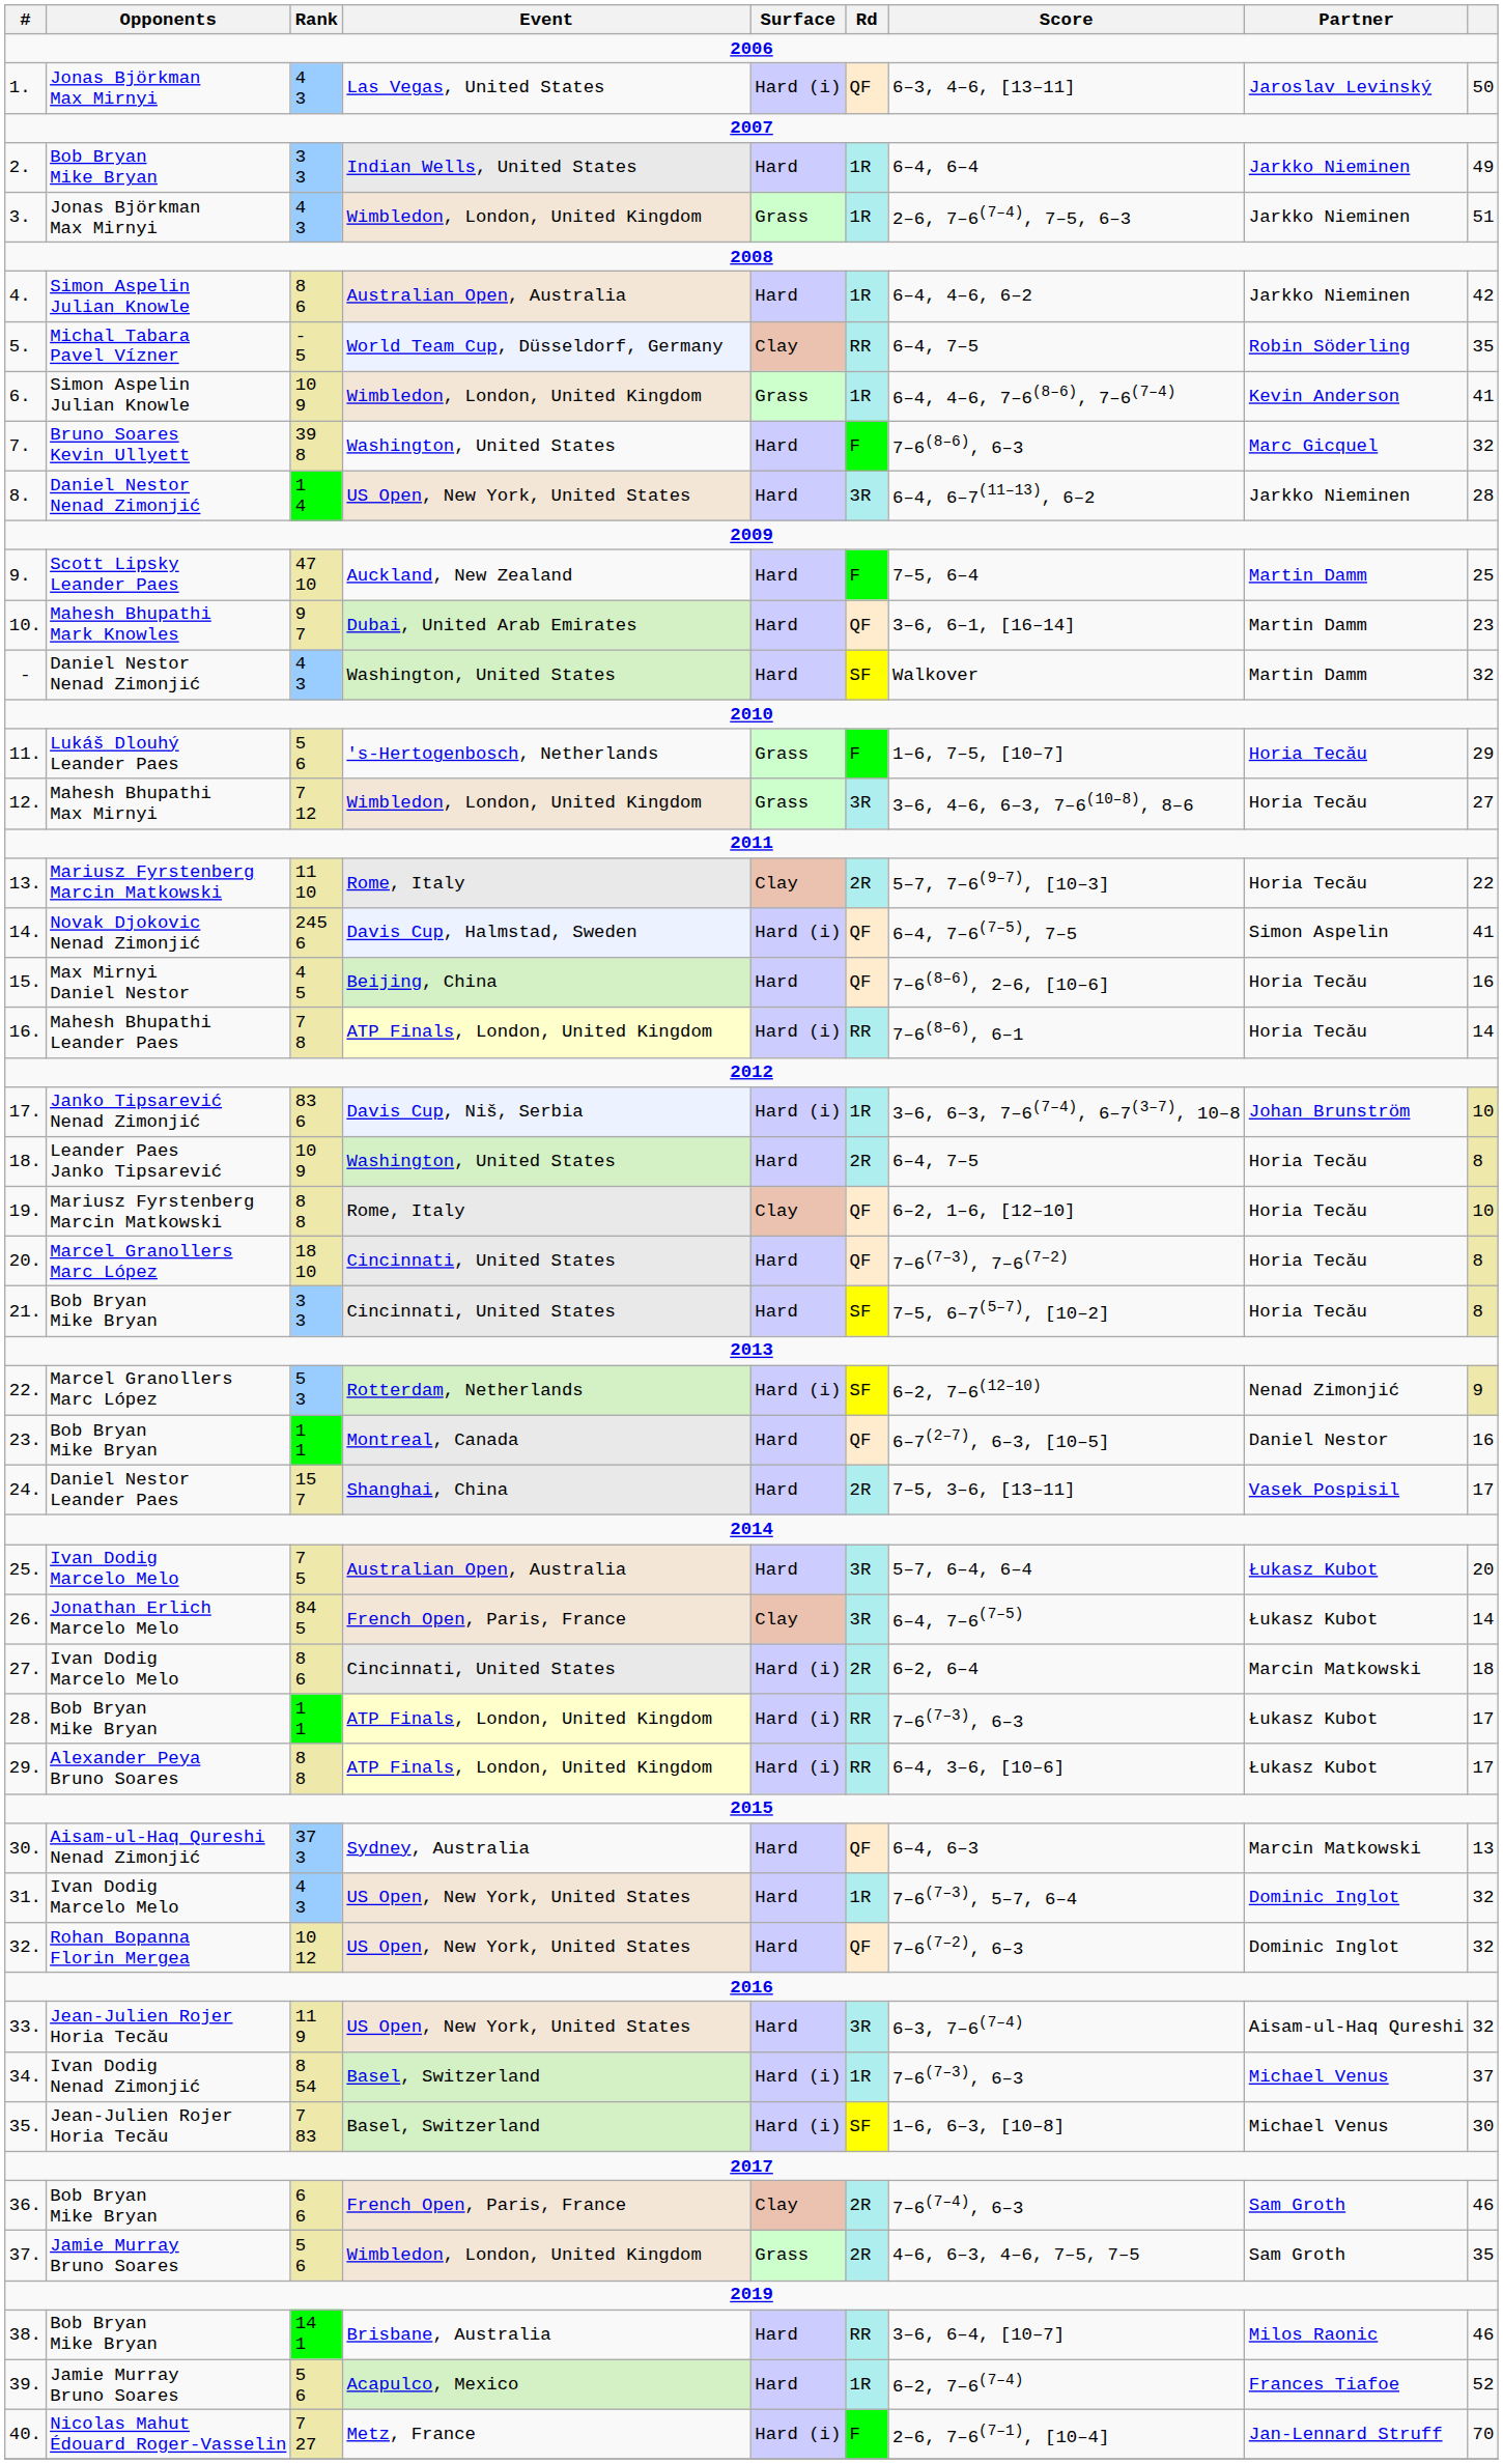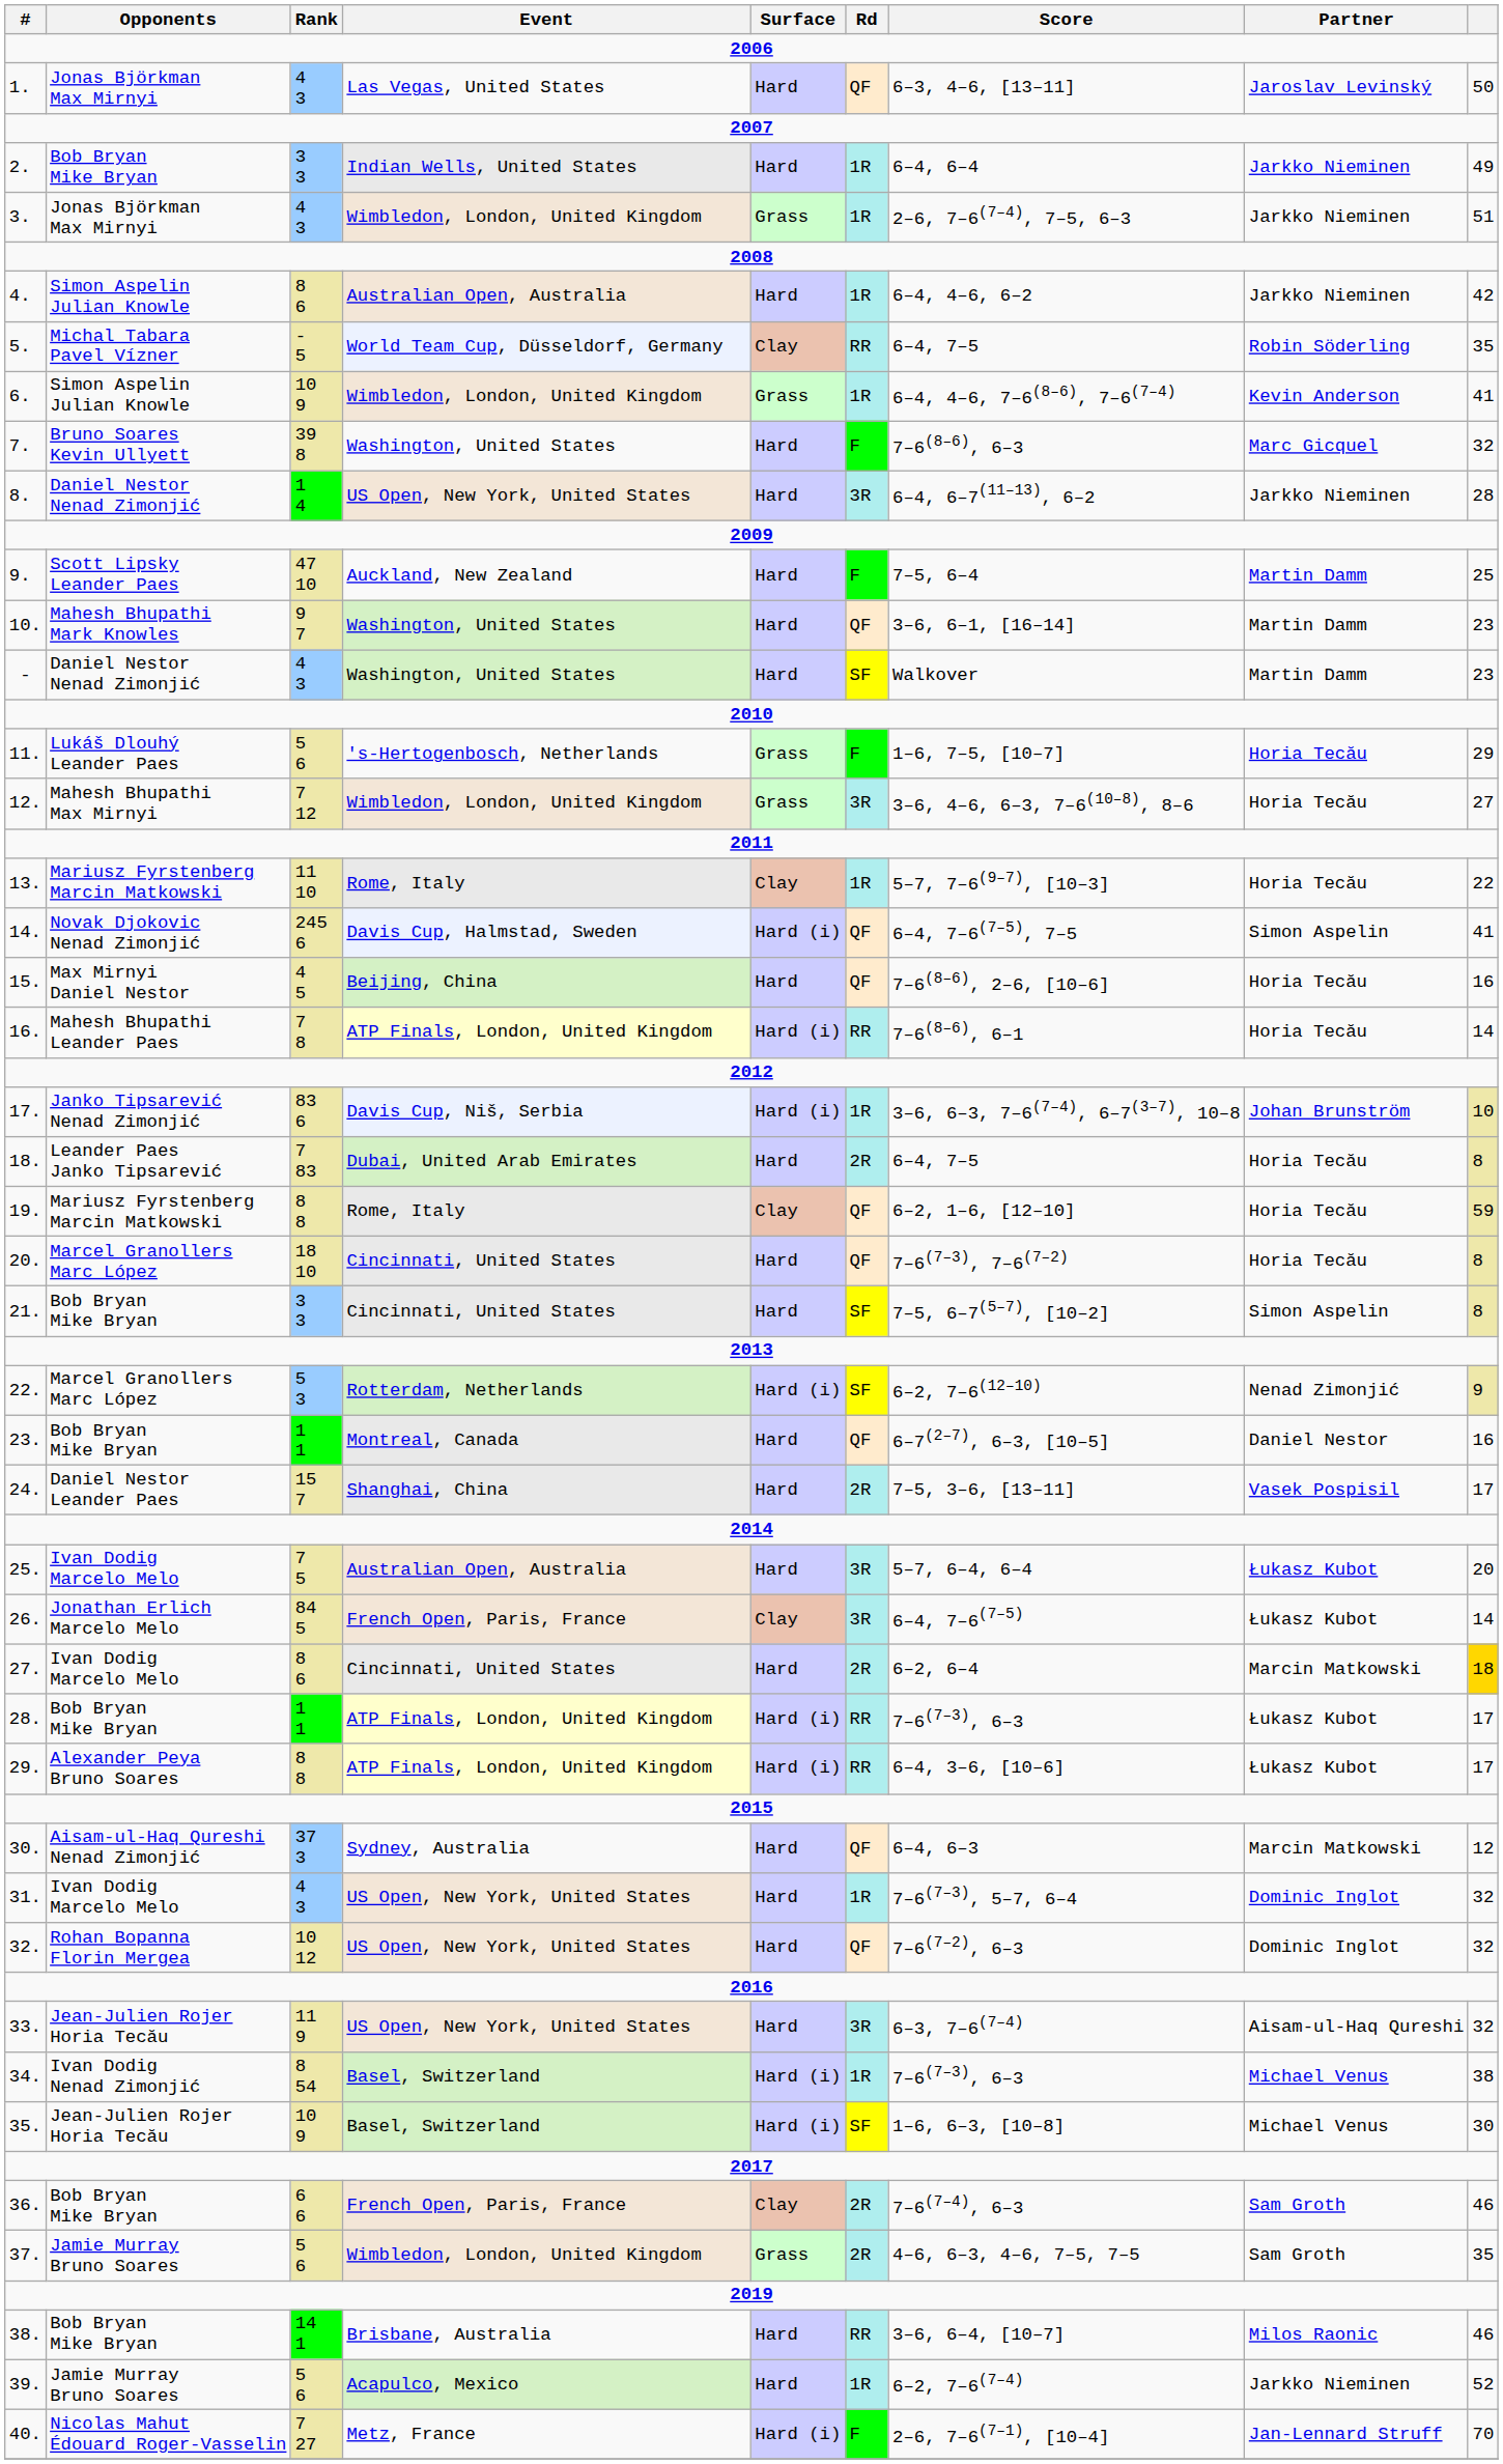1. | Surface: Hard (i) -> Hard
10. | Event: Dubai, United Arab Emirates -> Washington, United States
- | column 9: 32 -> 23
13. | Rd: 2R -> 1R
18. | Rank: 10 9 -> 7 83
18. | Event: Washington, United States -> Dubai, United Arab Emirates
19. | column 9: 10 -> 59
21. | Partner: Horia Tecău -> Simon Aspelin
27. | Surface: Hard (i) -> Hard
27. | column 9: no background -> gold background
30. | column 9: 13 -> 12
34. | column 9: 37 -> 38
35. | Rank: 7 83 -> 10 9
39. | Partner: Frances Tiafoe -> Jarkko Nieminen
